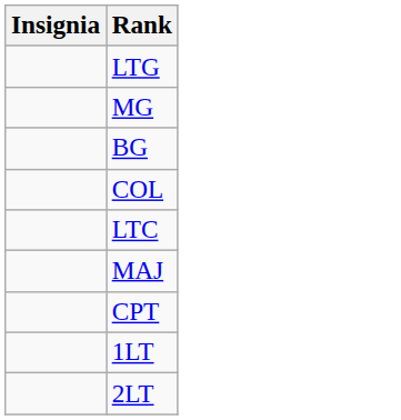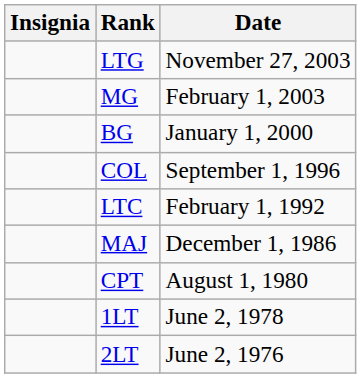+ column: Date | November 27, 2003 | February 1, 2003 | January 1, 2000 | September 1, 1996 | February 1, 1992 | December 1, 1986 | August 1, 1980 | June 2, 1978 | June 2, 1976
